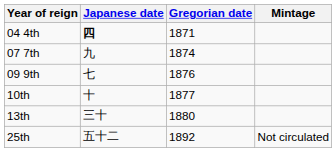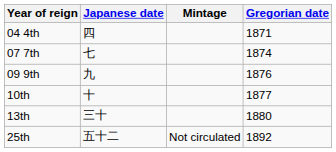columns swapped: Gregorian date <-> Mintage
04 4th | Japanese date: bold -> normal
07 7th | Japanese date: 九 -> 七
09 9th | Japanese date: 七 -> 九
